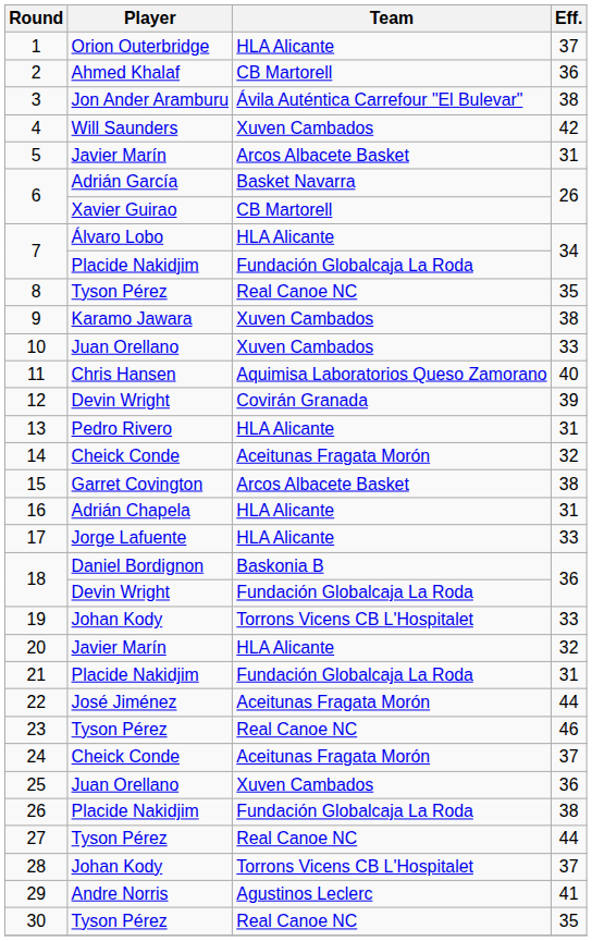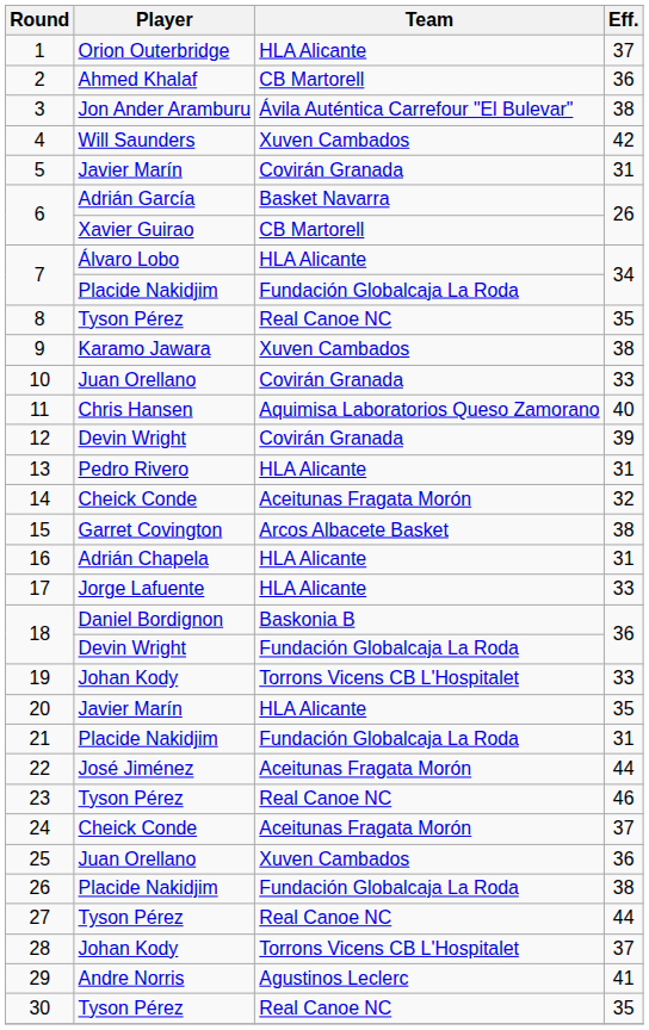5 | Team: Arcos Albacete Basket -> Covirán Granada
10 | Team: Xuven Cambados -> Covirán Granada
20 | Eff.: 32 -> 35
